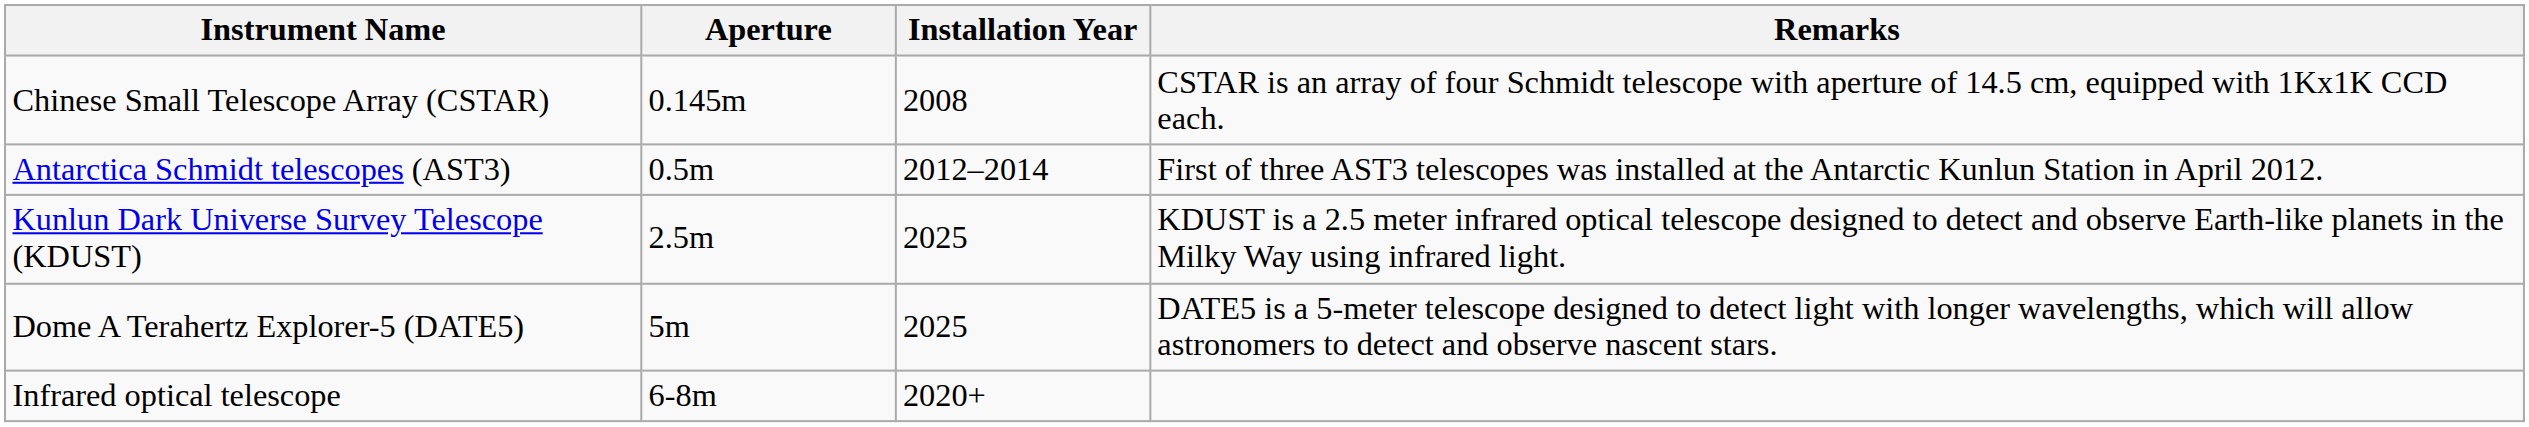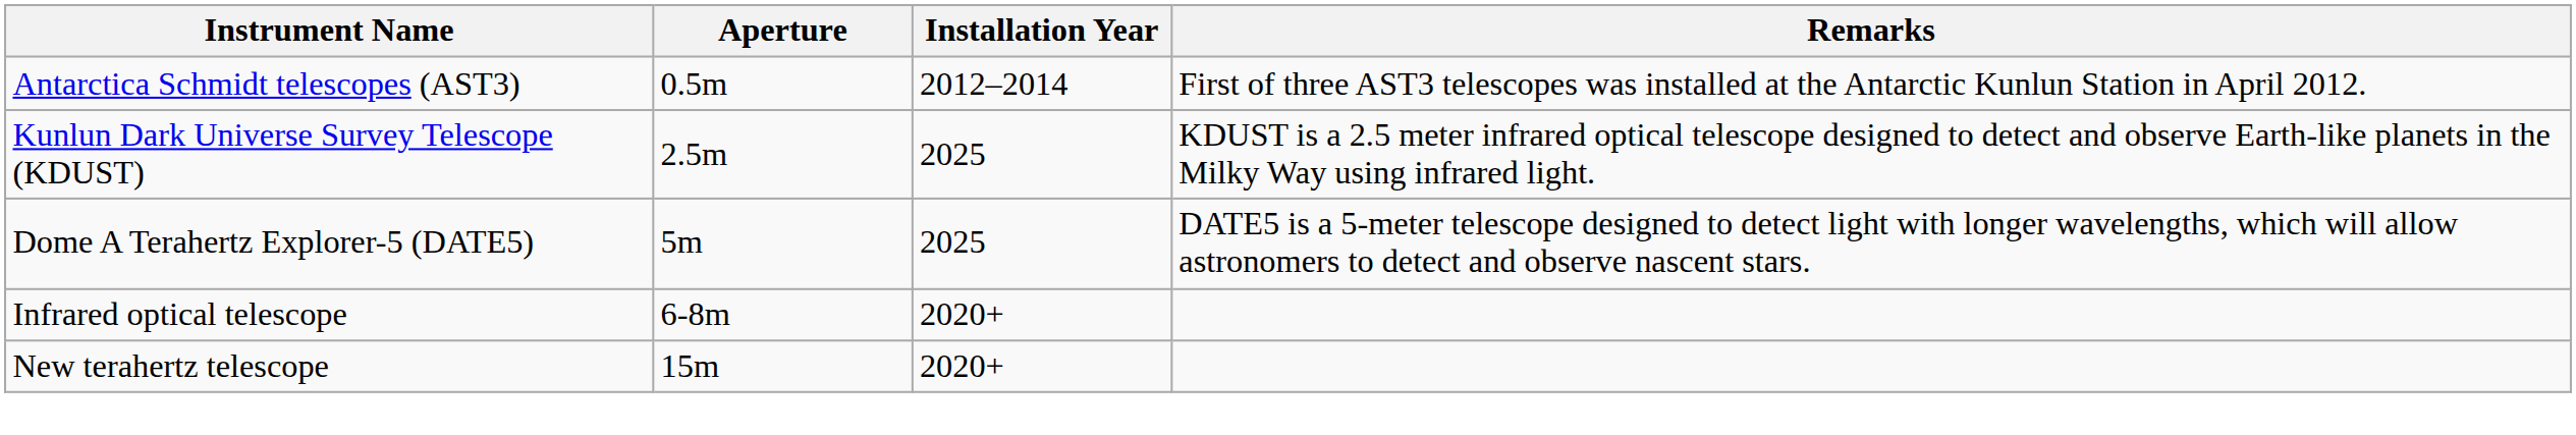- row: Chinese Small Telescope Array (CSTAR) | 0.145m | 2008 | CSTAR is an array of four Schmidt telescope with aperture of 14.5 cm, equipped with 1Kx1K CCD each.
+ row: New terahertz telescope | 15m | 2020+
